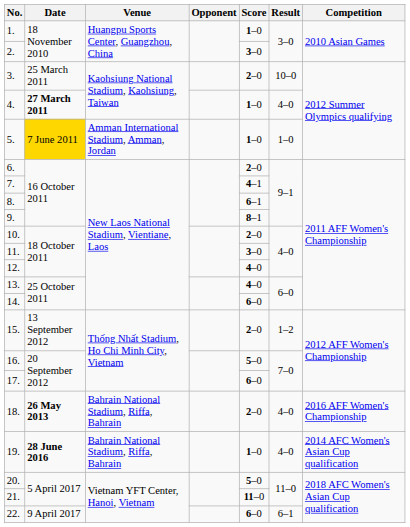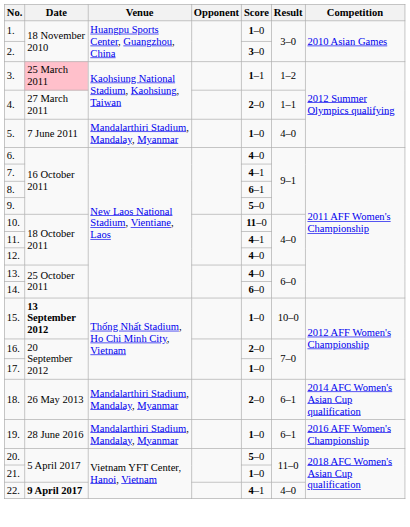3. | Date: no background -> pink background
3. | Score: 2–0 -> 1–1
3. | Result: 10–0 -> 1–2
4. | Date: bold -> normal
4. | Score: 1–0 -> 2–0
4. | Result: 4–0 -> 1–1
5. | Date: gold background -> no background
5. | Venue: Amman International Stadium, Amman, Jordan -> Mandalarthiri Stadium, Mandalay, Myanmar
5. | Result: 1–0 -> 4–0
6. | Score: 2–0 -> 4–0
9. | Score: 8–1 -> 5–0
10. | Score: 2–0 -> 11–0
11. | Score: 3–0 -> 4–1
15. | Date: normal -> bold
15. | Score: 2–0 -> 1–0
15. | Result: 1–2 -> 10–0
16. | Score: 5–0 -> 2–0
17. | Score: 6–0 -> 1–0
18. | Date: bold -> normal
18. | Venue: Bahrain National Stadium, Riffa, Bahrain -> Mandalarthiri Stadium, Mandalay, Myanmar
18. | Result: 4–0 -> 6–1
18. | Competition: 2016 AFF Women's Championship -> 2014 AFC Women's Asian Cup qualification
19. | Date: bold -> normal
19. | Venue: Bahrain National Stadium, Riffa, Bahrain -> Mandalarthiri Stadium, Mandalay, Myanmar
19. | Result: 4–0 -> 6–1
19. | Competition: 2014 AFC Women's Asian Cup qualification -> 2016 AFF Women's Championship
21. | Score: 11–0 -> 1–0
22. | Date: normal -> bold
22. | Score: 6–0 -> 4–1
22. | Result: 6–1 -> 4–0
